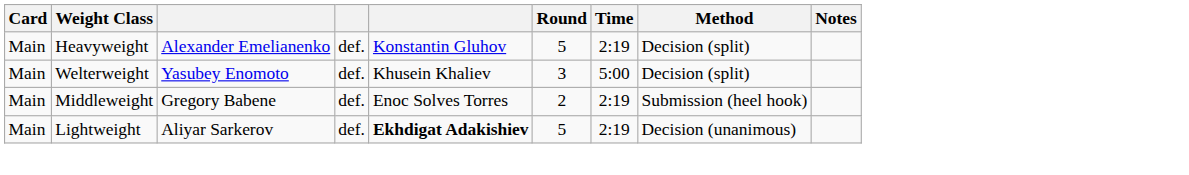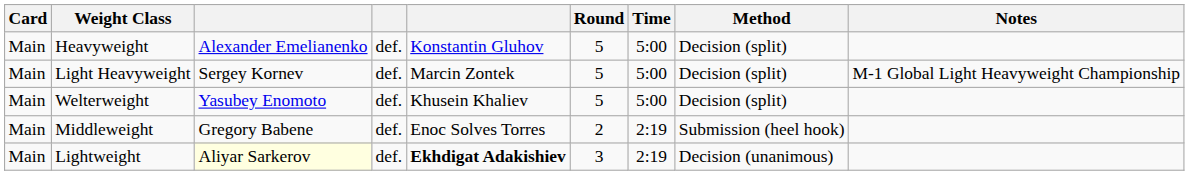Heavyweight | Time: 2:19 -> 5:00
+ row: Main | Light Heavyweight | Sergey Kornev | def. | Marcin Zontek | 5 | 5:00 | Decision (split) | М-1 Global Light Heavyweight Championship
Welterweight | Round: 3 -> 5
Lightweight | column 3: no background -> lightyellow background
Lightweight | Round: 5 -> 3
